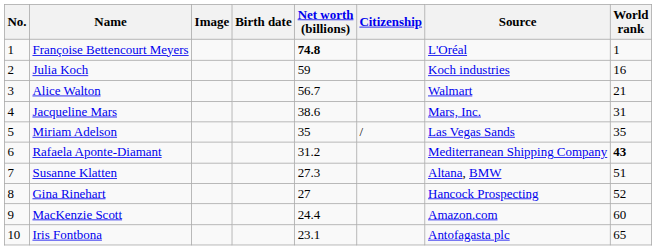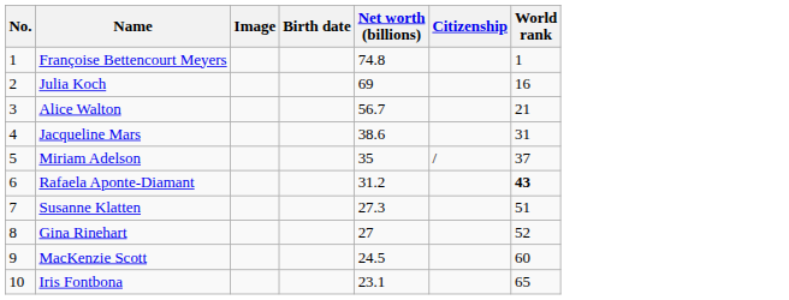- column: Source | L'Oréal | Koch industries | Walmart | Mars, Inc. | Las Vegas Sands | Mediterranean Shipping Company | Altana, BMW | Hancock Prospecting | Amazon.com | Antofagasta plc
Françoise Bettencourt Meyers | Net worth (billions): bold -> normal
Julia Koch | Net worth (billions): 59 -> 69
Miriam Adelson | World rank: 35 -> 37
MacKenzie Scott | Net worth (billions): 24.4 -> 24.5
